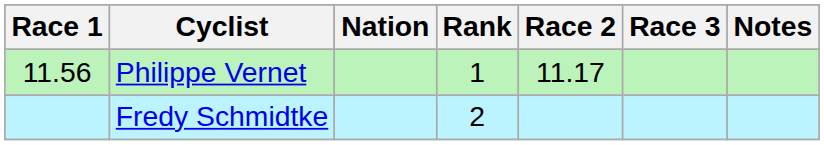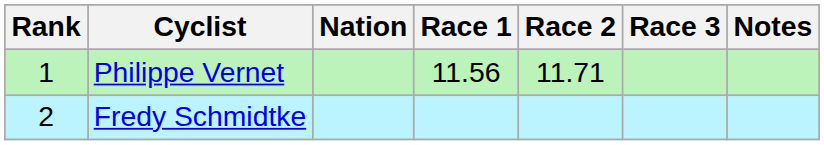columns swapped: Rank <-> Race 1
Philippe Vernet | Race 2: 11.17 -> 11.71
